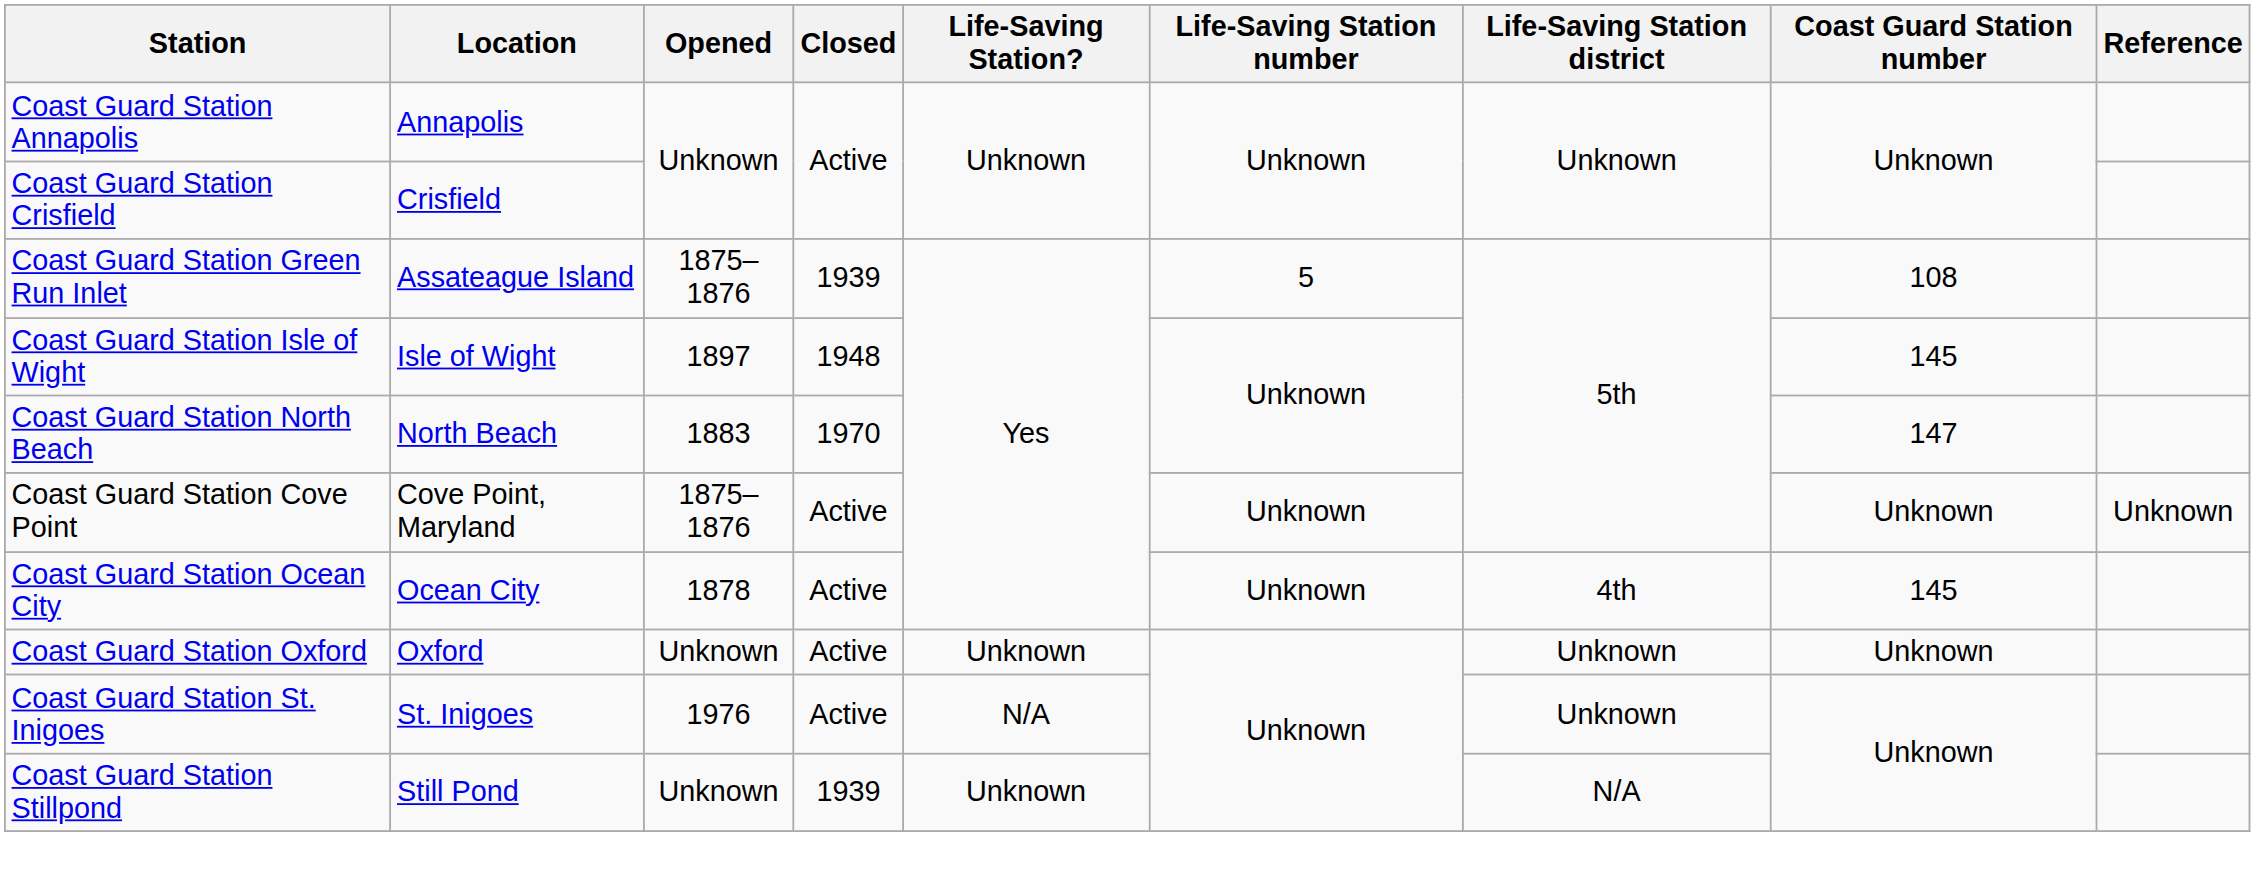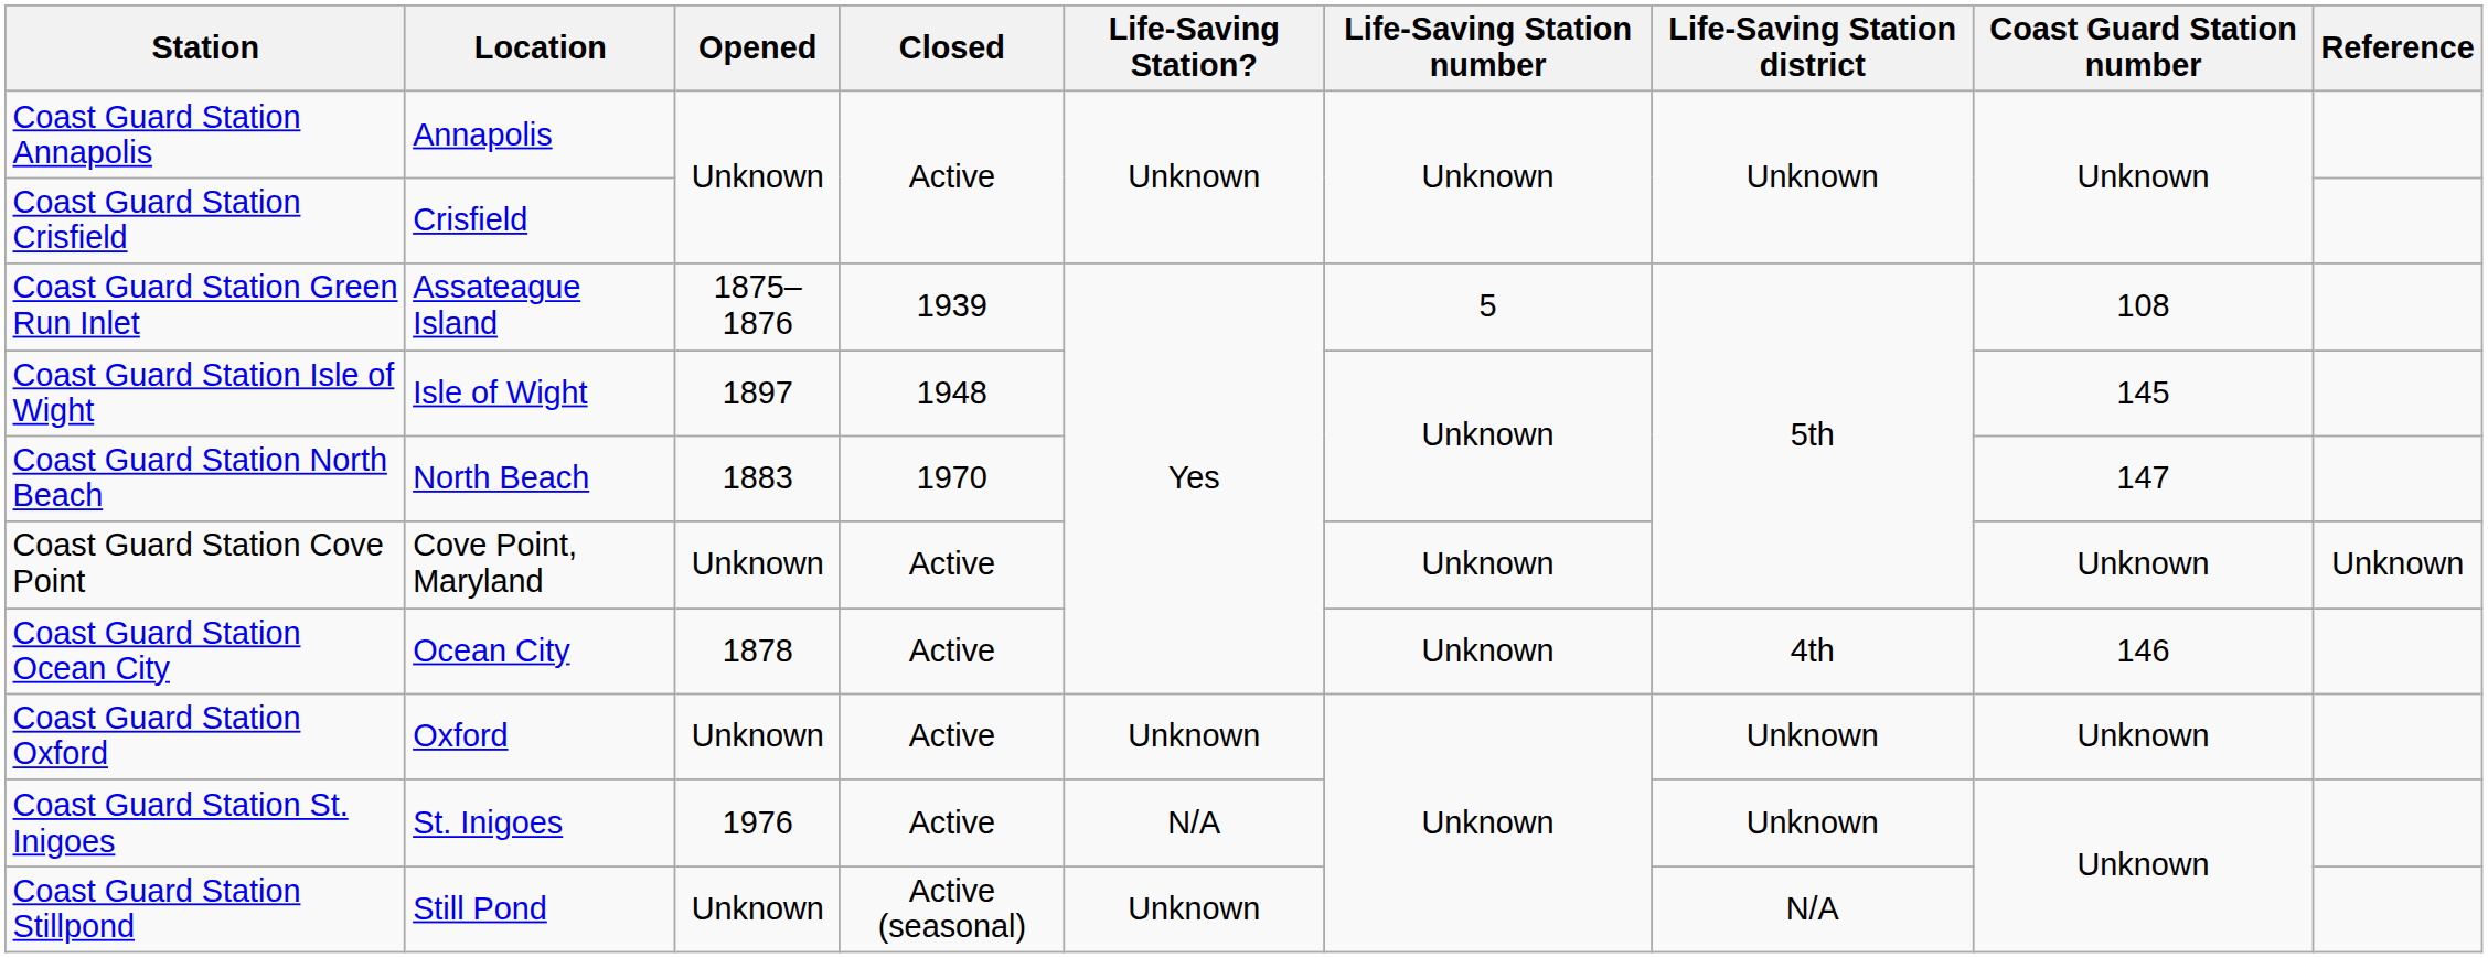Coast Guard Station Cove Point | Opened: 1875–1876 -> Unknown
Coast Guard Station Ocean City | Coast Guard Station number: 145 -> 146
Coast Guard Station Stillpond | Closed: 1939 -> Active (seasonal)
